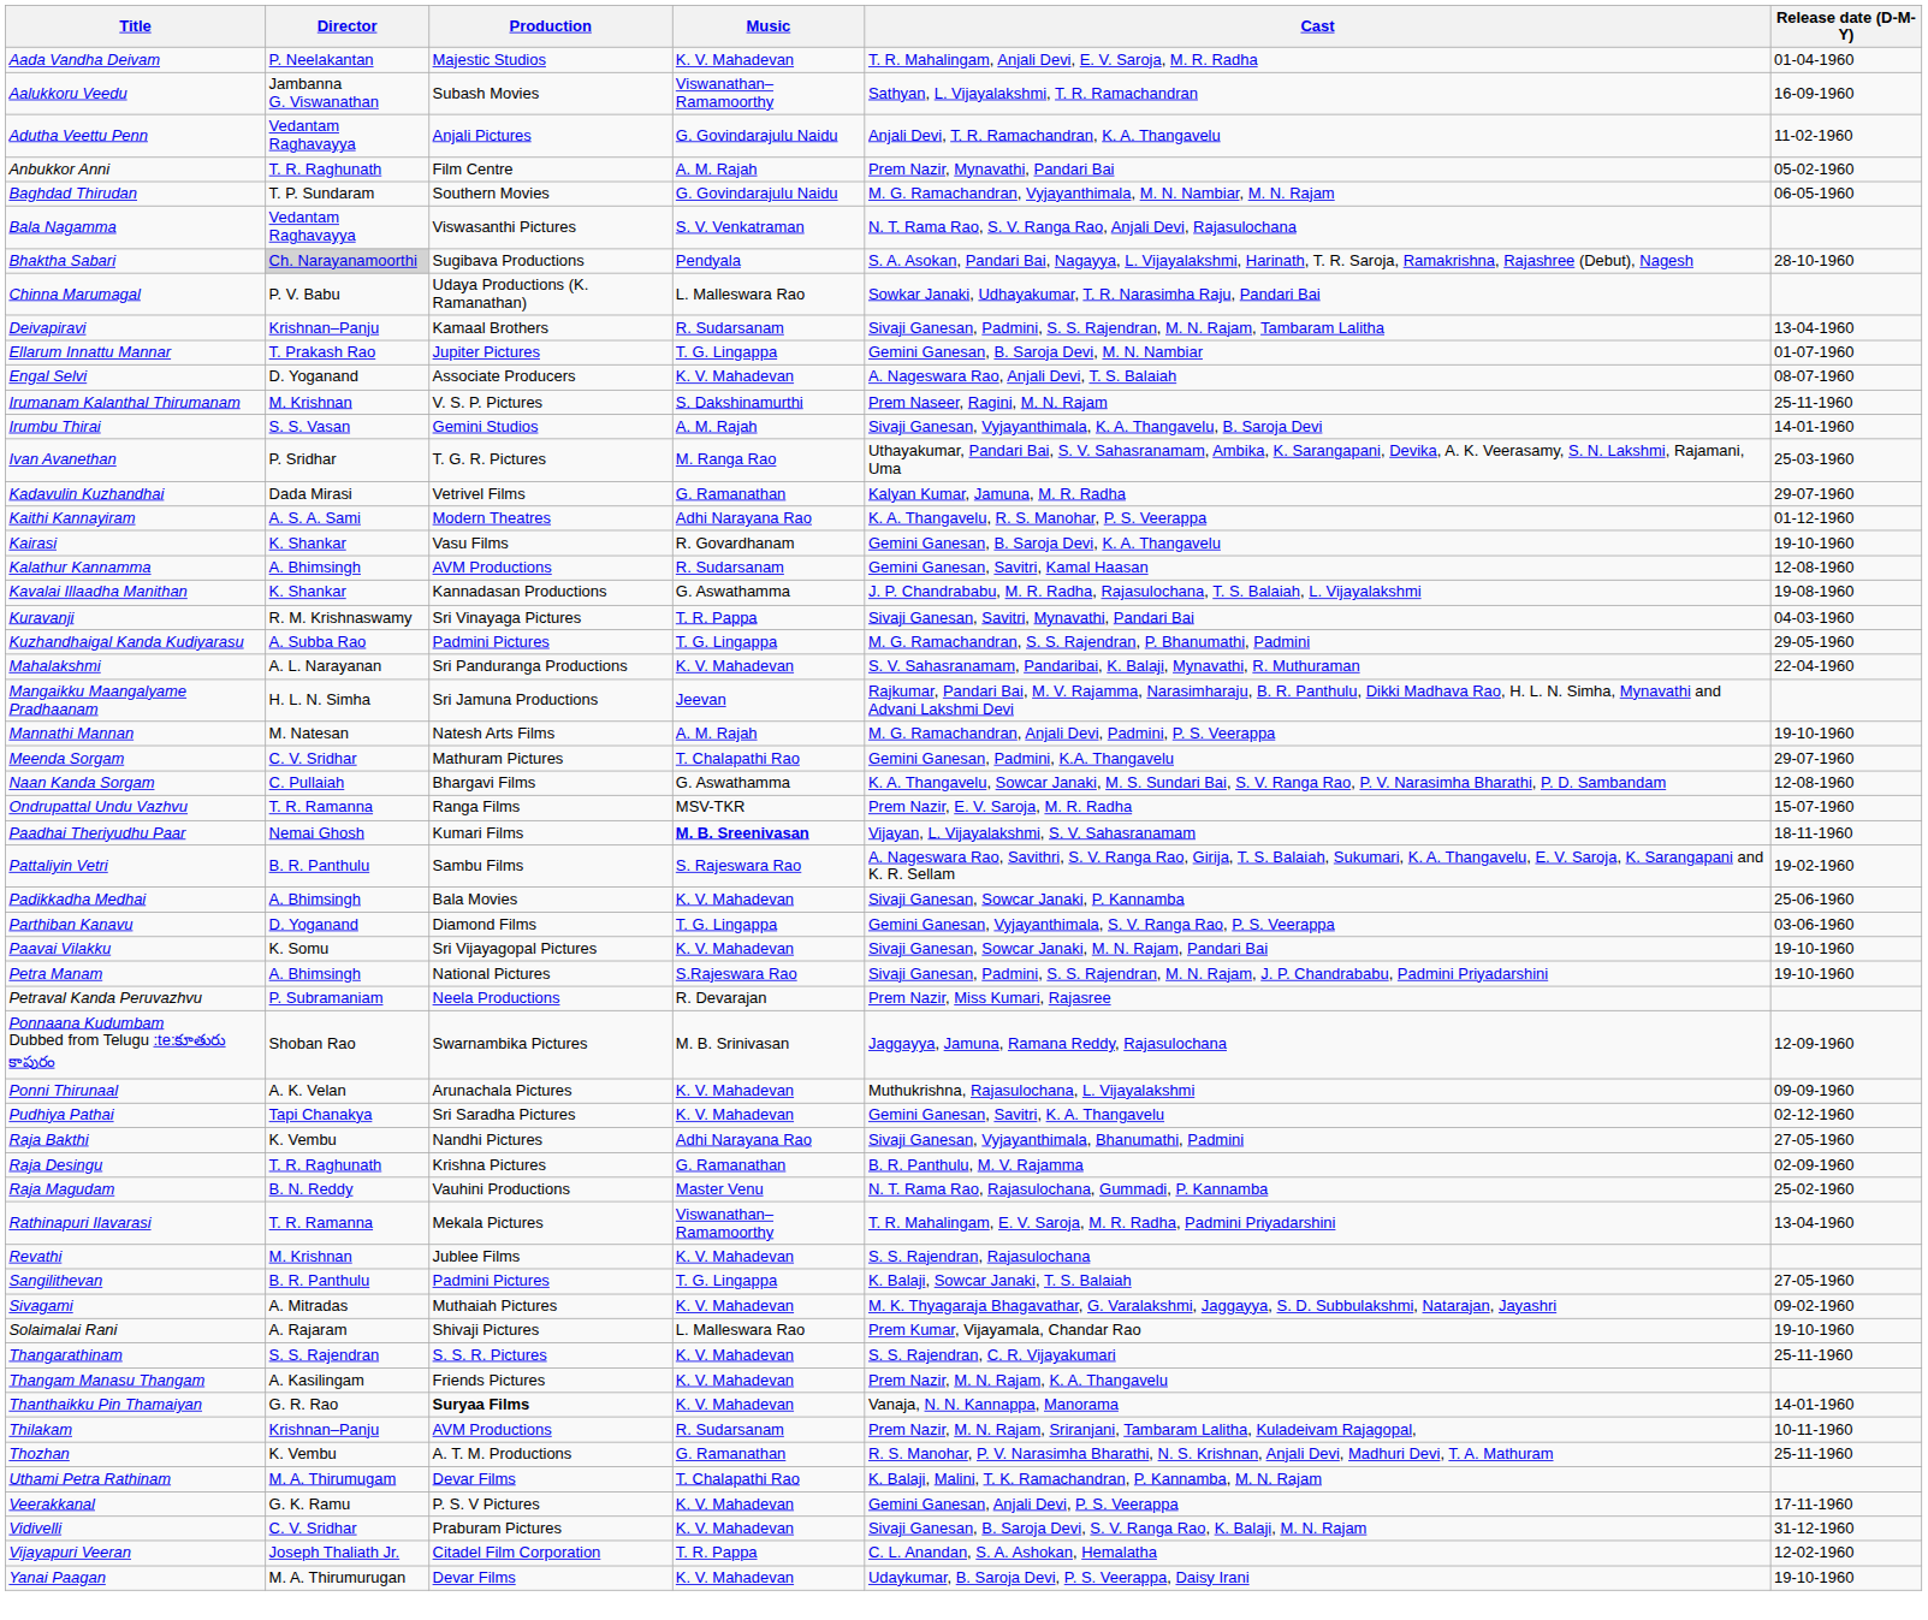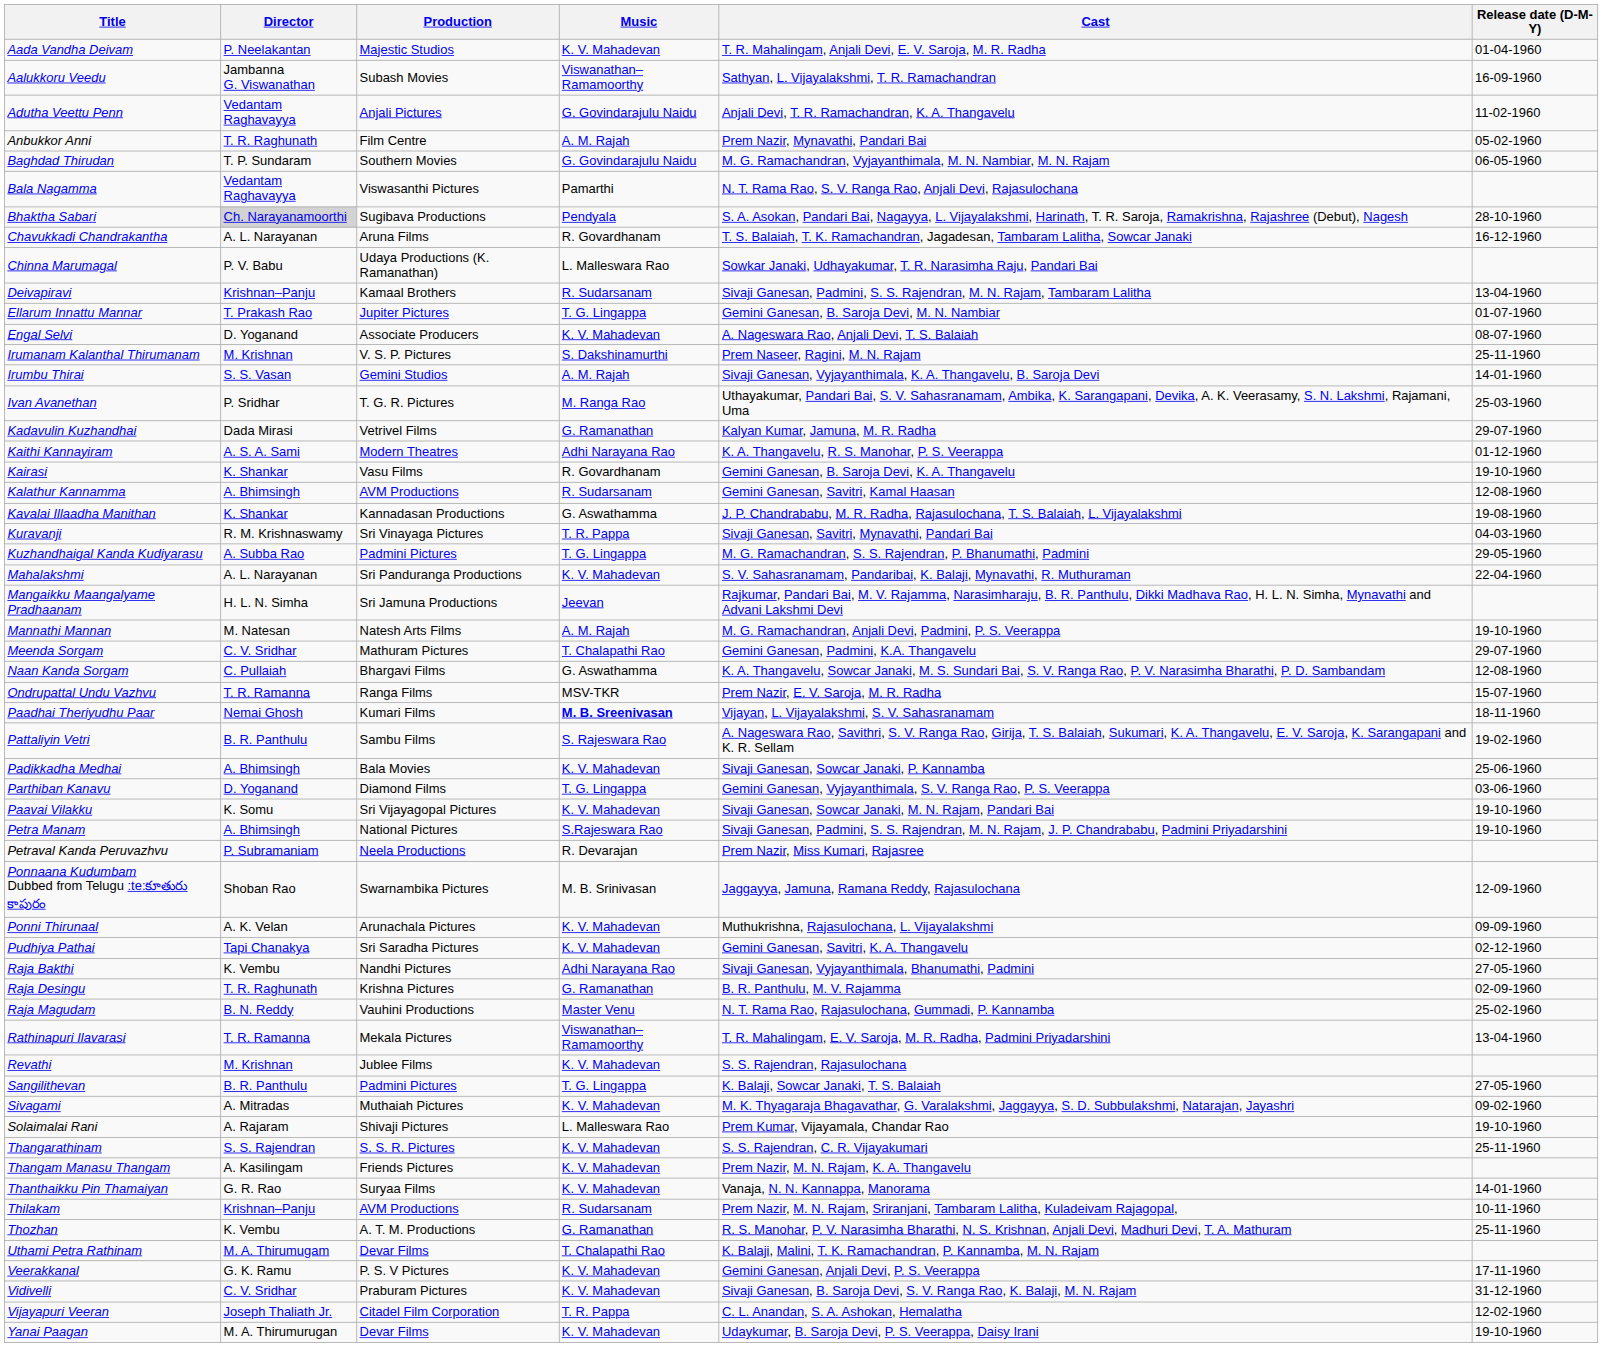Bala Nagamma | Music: S. V. Venkatraman -> Pamarthi
+ row: Chavukkadi Chandrakantha | A. L. Narayanan | Aruna Films | R. Govardhanam | T. S. Balaiah, T. K. Ramachandran, Jagadesan, Tambaram Lalitha, Sowcar Janaki | 16-12-1960
Thanthaikku Pin Thamaiyan | Production: bold -> normal
